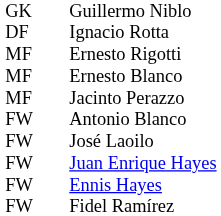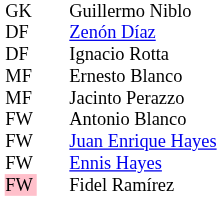+ row: DF | Zenón Díaz
- row: MF | Ernesto Rigotti
- row: FW | José Laoilo
Fidel Ramírez | column 1: no background -> pink background
